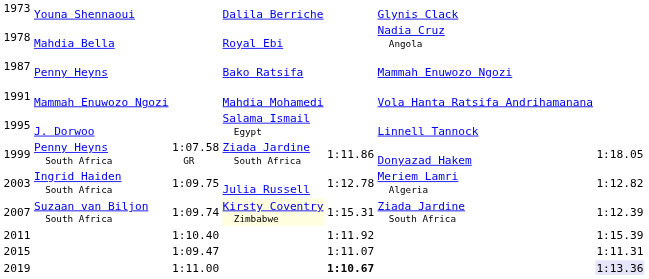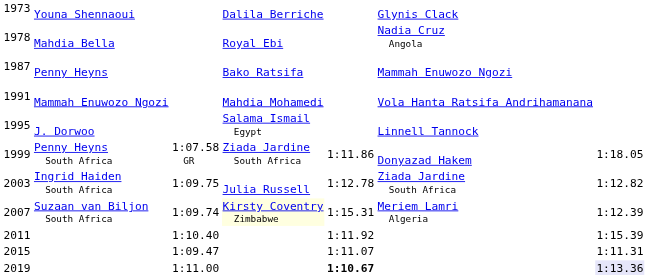2003 | column 6: Meriem Lamri Algeria -> Ziada Jardine South Africa
2007 | column 6: Ziada Jardine South Africa -> Meriem Lamri Algeria
